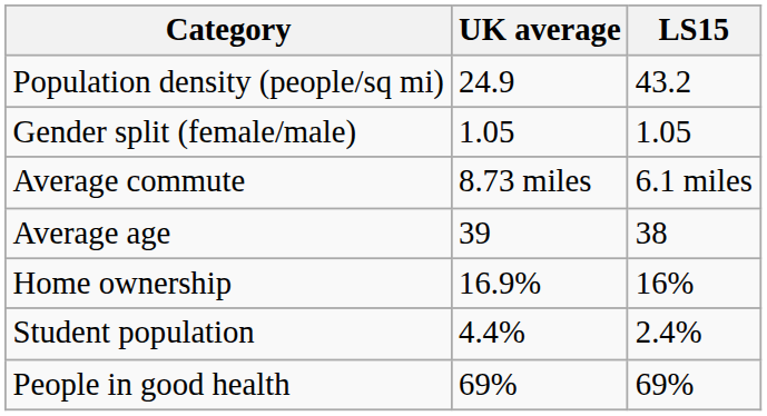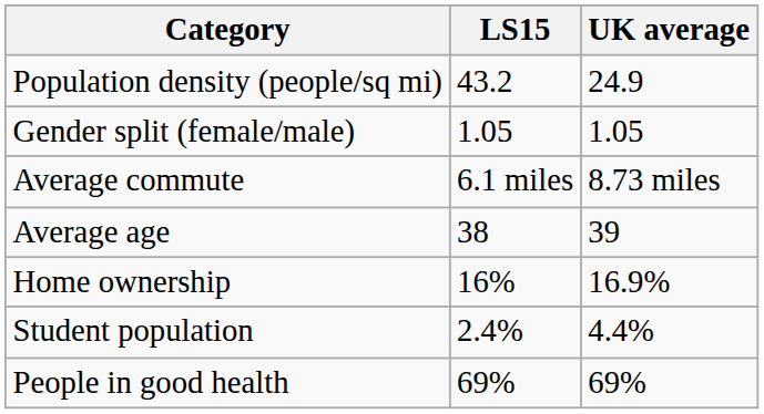columns swapped: LS15 <-> UK average
